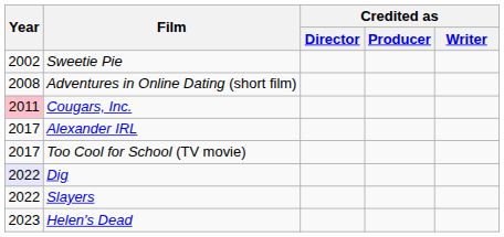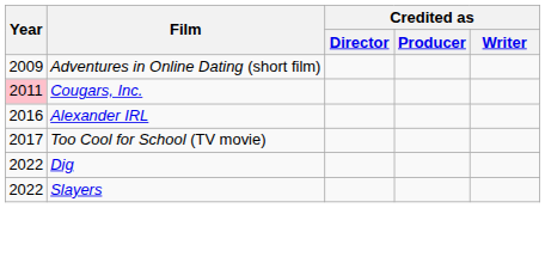- row: 2002 | Sweetie Pie
Adventures in Online Dating (short film) | Year: 2008 -> 2009
Alexander IRL | Year: 2017 -> 2016
Dig | Year: lavender background -> no background
- row: 2023 | Helen's Dead
